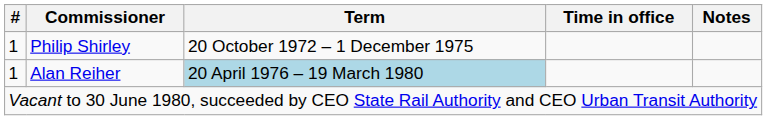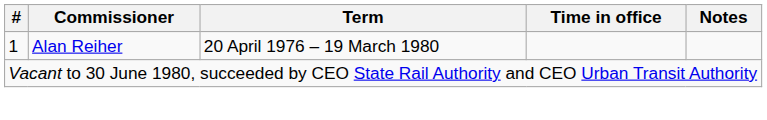- row: 1 | Philip Shirley | 20 October 1972 – 1 December 1975
Alan Reiher | Term: lightblue background -> no background
